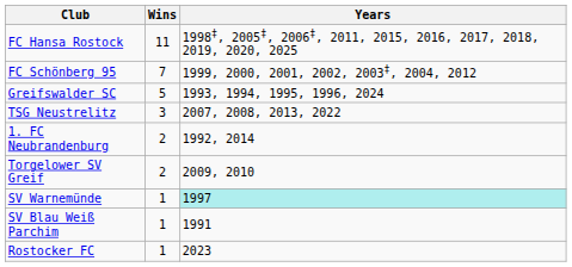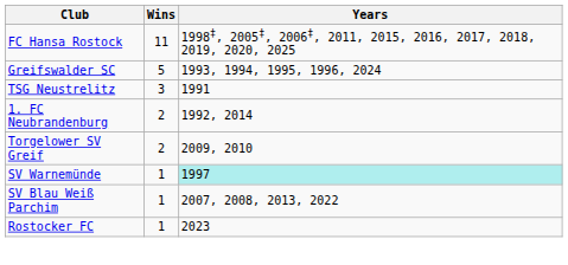- row: FC Schönberg 95 | 7 | 1999, 2000, 2001, 2002, 2003‡, 2004, 2012
TSG Neustrelitz | Years: 2007, 2008, 2013, 2022 -> 1991
SV Blau Weiß Parchim | Years: 1991 -> 2007, 2008, 2013, 2022
